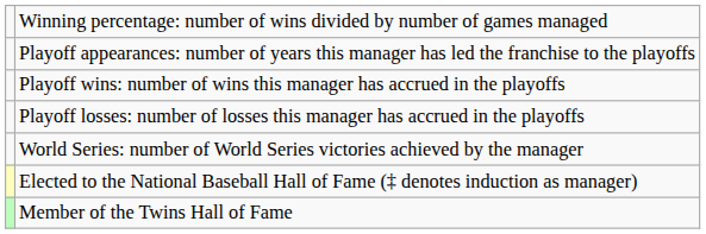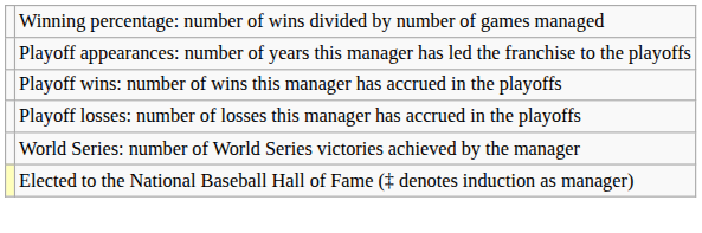- row: Member of the Twins Hall of Fame
